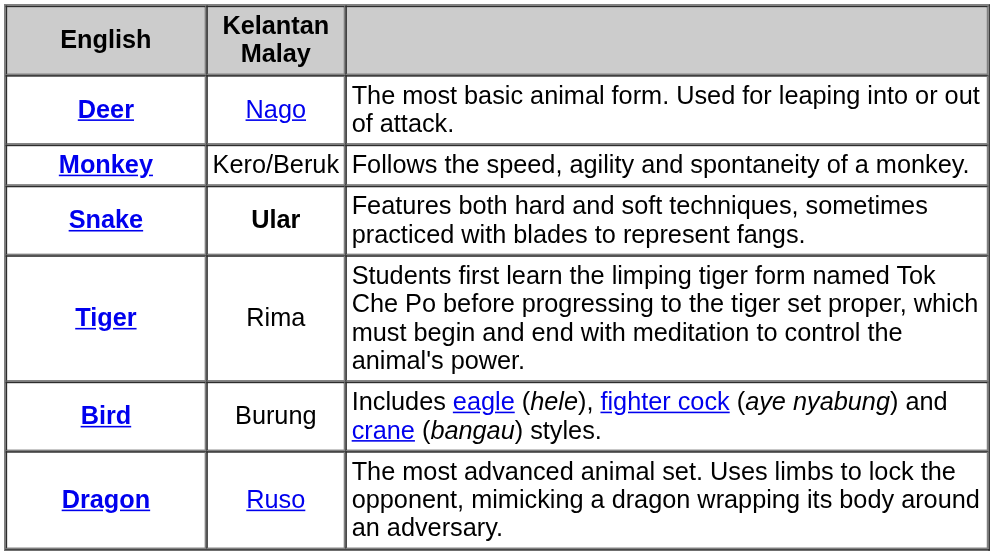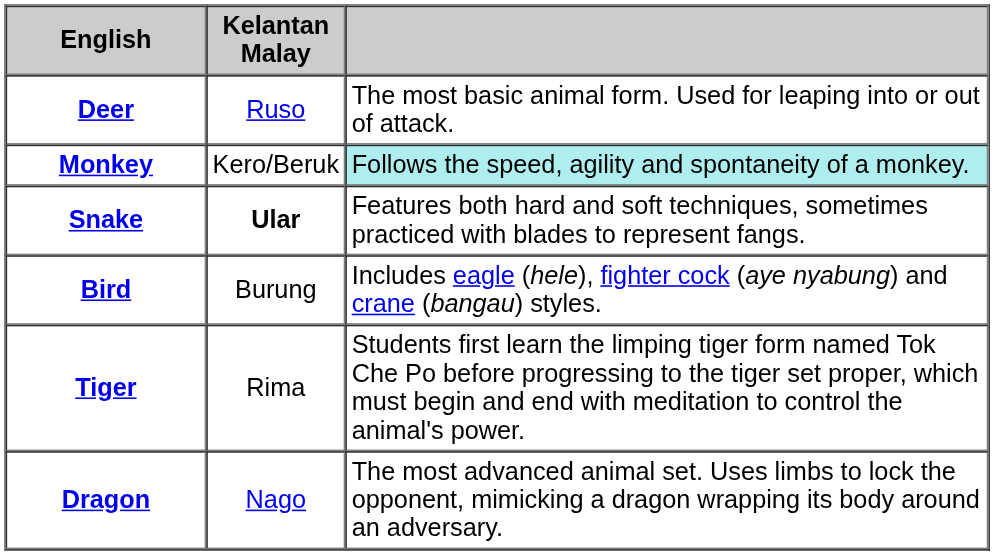Deer | Kelantan Malay: Nago -> Ruso
Monkey | column 3: no background -> paleturquoise background
rows swapped: Bird <-> Tiger
Dragon | Kelantan Malay: Ruso -> Nago
